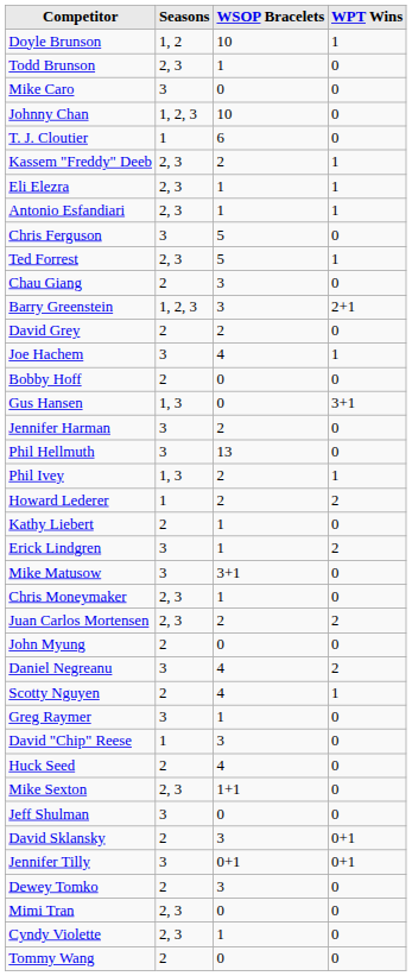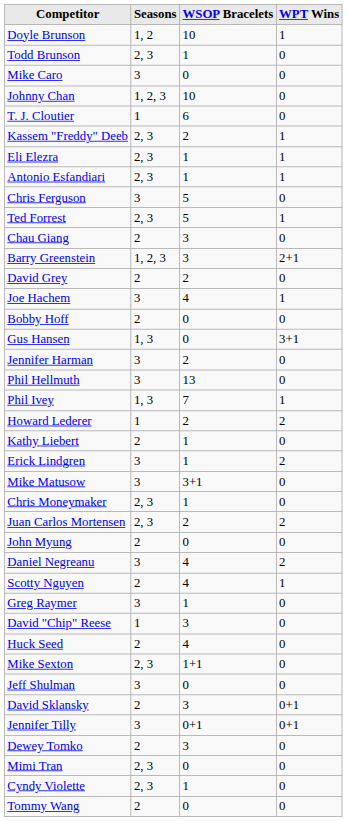Phil Ivey | WSOP Bracelets: 2 -> 7
